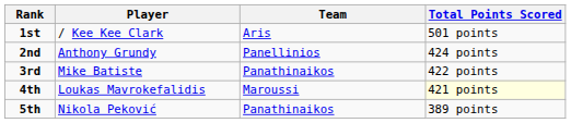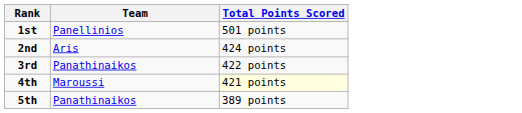- column: Player | / Kee Kee Clark | Anthony Grundy | Mike Batiste | Loukas Mavrokefalidis | Nikola Peković
1st | Team: Aris -> Panellinios
2nd | Team: Panellinios -> Aris
